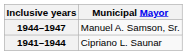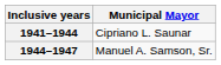rows swapped: 1941–1944 <-> 1944–1947
